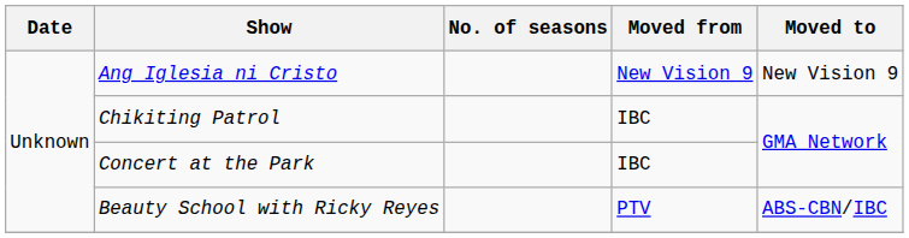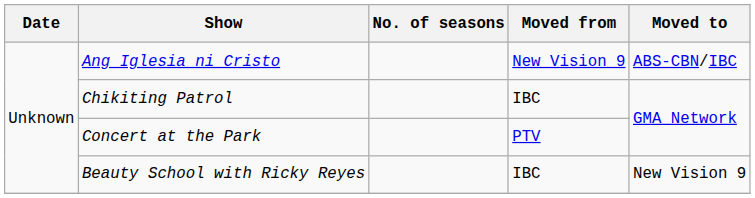Ang Iglesia ni Cristo | Moved to: New Vision 9 -> ABS-CBN/IBC
Concert at the Park | Moved from: IBC -> PTV
Beauty School with Ricky Reyes | Moved from: PTV -> IBC
Beauty School with Ricky Reyes | Moved to: ABS-CBN/IBC -> New Vision 9
